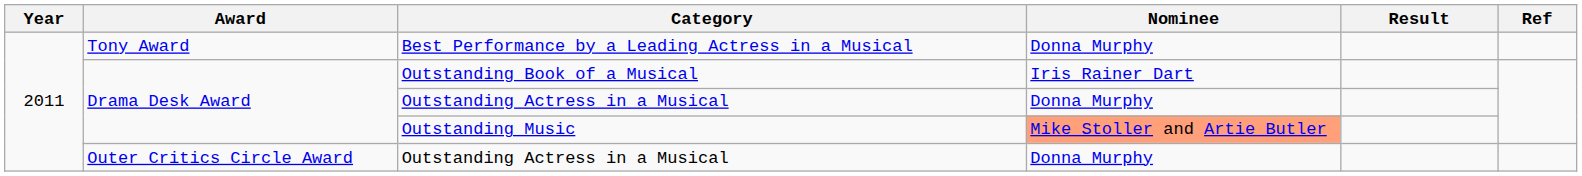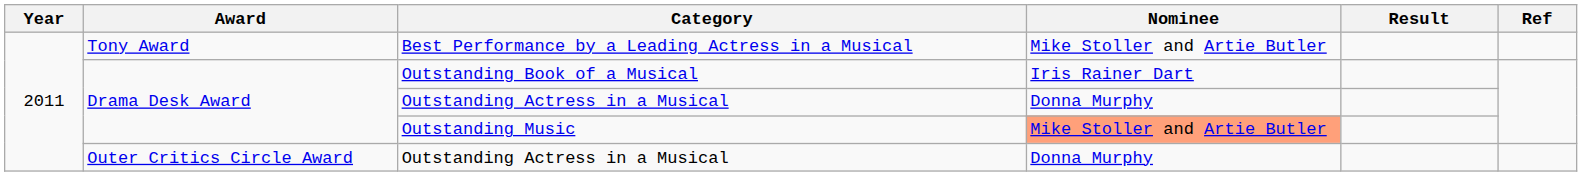Best Performance by a Leading Actress in a Musical | Nominee: Donna Murphy -> Mike Stoller and Artie Butler
